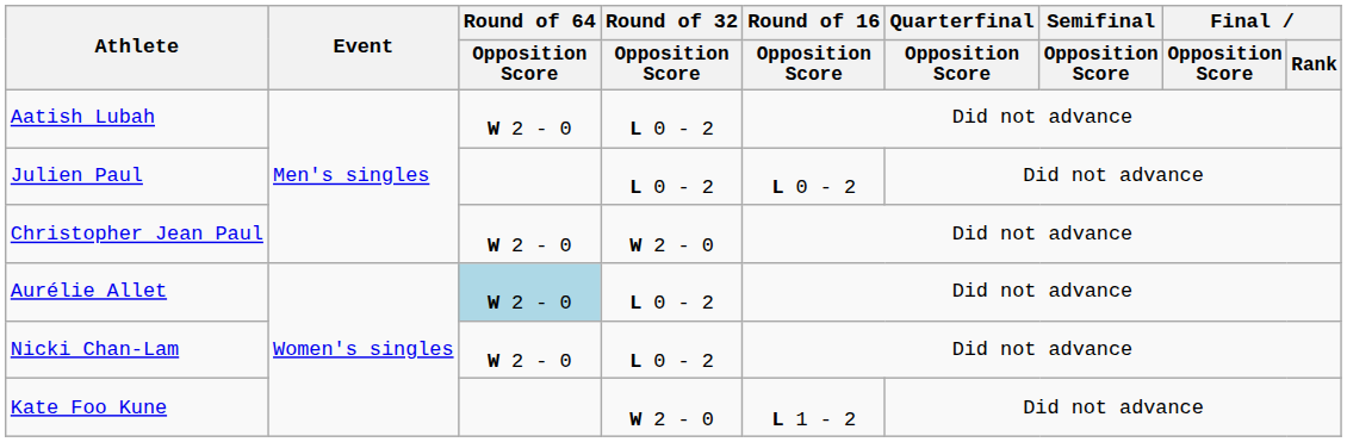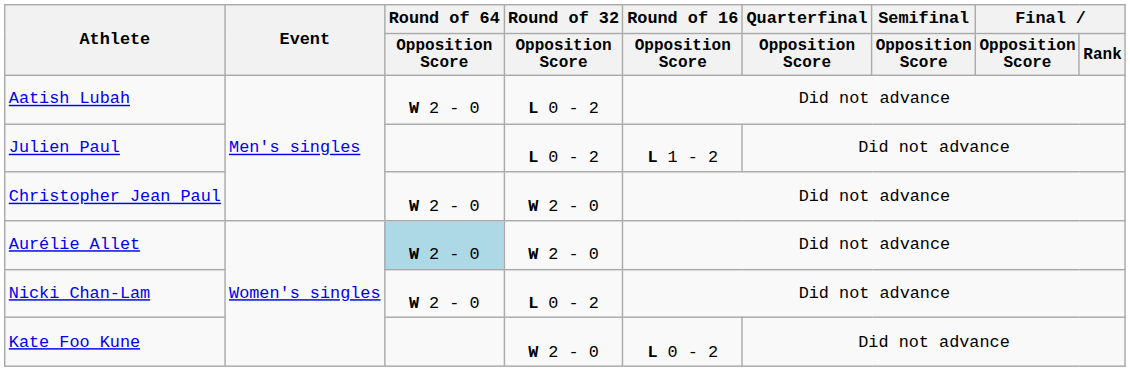Julien Paul | Round of 16 / Opposition Score: L 0 - 2 -> L 1 - 2
Aurélie Allet | Round of 32 / Opposition Score: L 0 - 2 -> W 2 - 0
Kate Foo Kune | Round of 16 / Opposition Score: L 1 - 2 -> L 0 - 2
